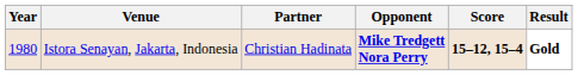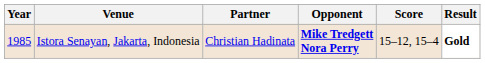Istora Senayan, Jakarta, Indonesia | Year: 1980 -> 1985
Istora Senayan, Jakarta, Indonesia | Score: bold -> normal
